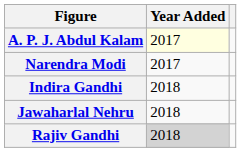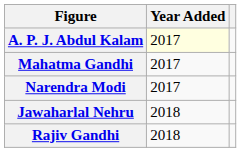+ row: Mahatma Gandhi | 2017
- row: Indira Gandhi | 2018
Rajiv Gandhi | Year Added: lightgrey background -> no background
